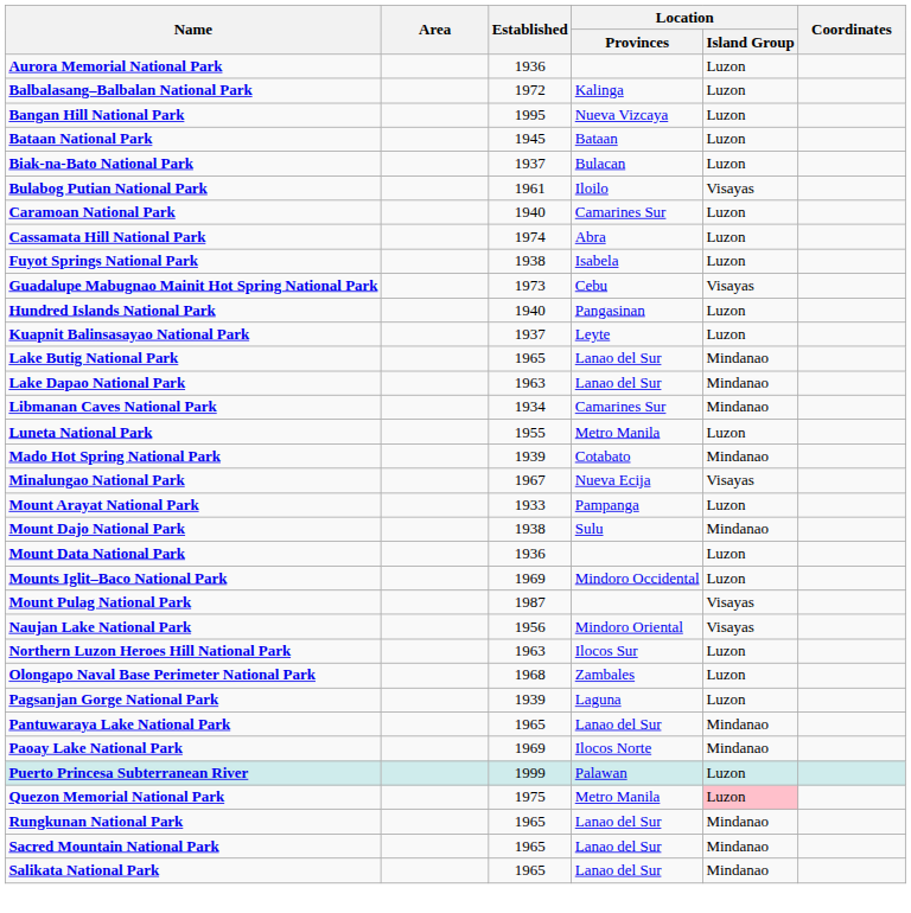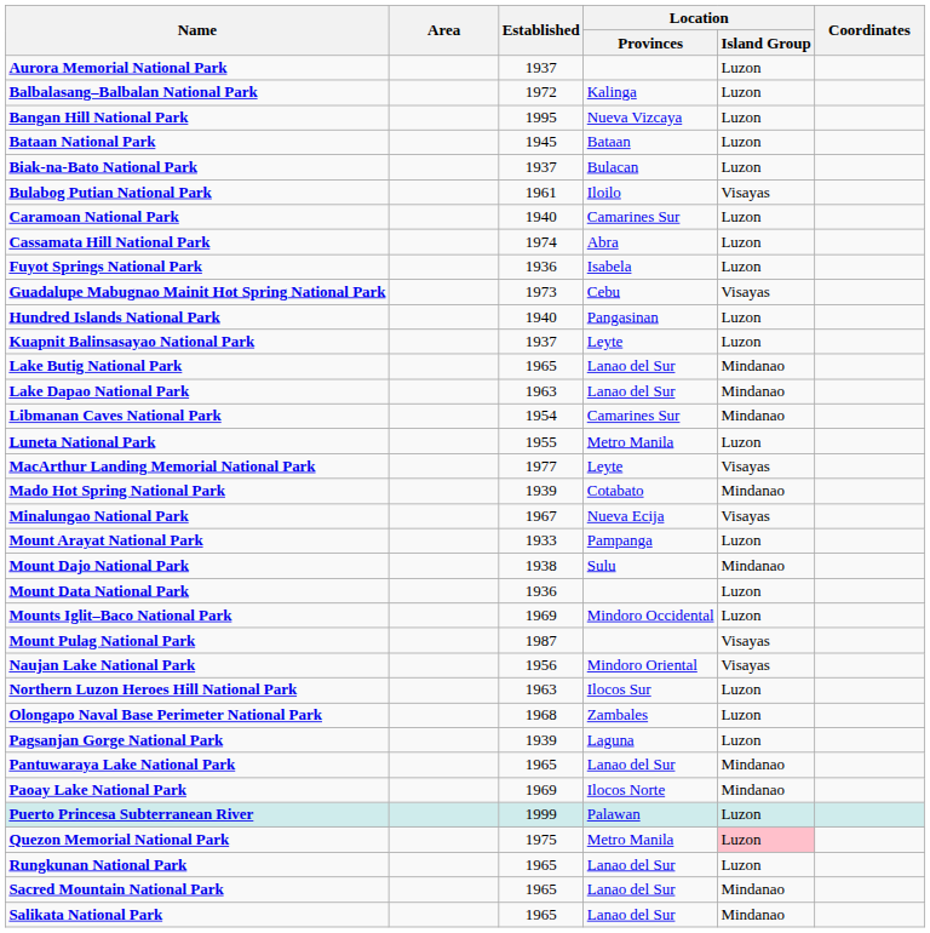Aurora Memorial National Park | Established: 1936 -> 1937
Fuyot Springs National Park | Established: 1938 -> 1936
Libmanan Caves National Park | Established: 1934 -> 1954
+ row: MacArthur Landing Memorial National Park | 1977 | Leyte | Visayas
Rungkunan National Park | Location / Island Group: Mindanao -> Luzon
